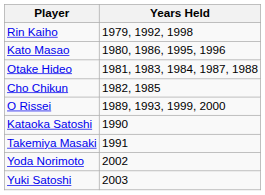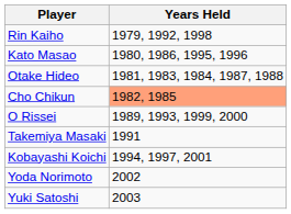Cho Chikun | Years Held: no background -> lightsalmon background
- row: Kataoka Satoshi | 1990
+ row: Kobayashi Koichi | 1994, 1997, 2001
